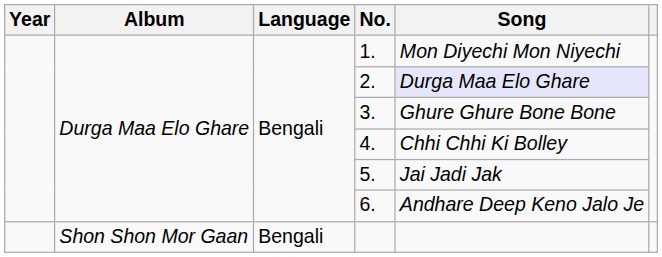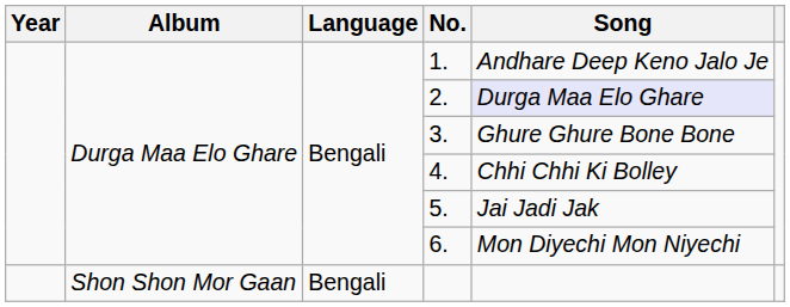1. | Song: Mon Diyechi Mon Niyechi -> Andhare Deep Keno Jalo Je
6. | Song: Andhare Deep Keno Jalo Je -> Mon Diyechi Mon Niyechi
